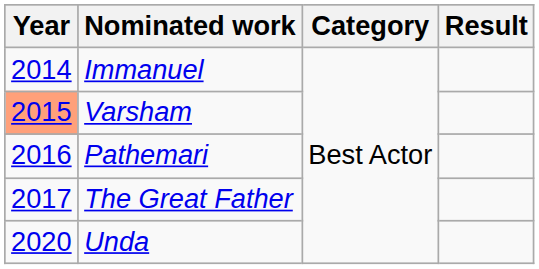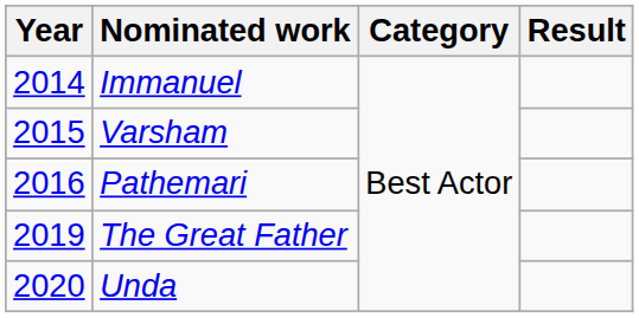Varsham | Year: lightsalmon background -> no background
The Great Father | Year: 2017 -> 2019
